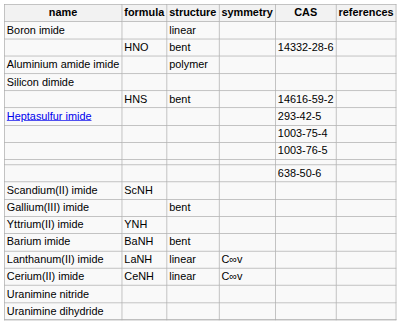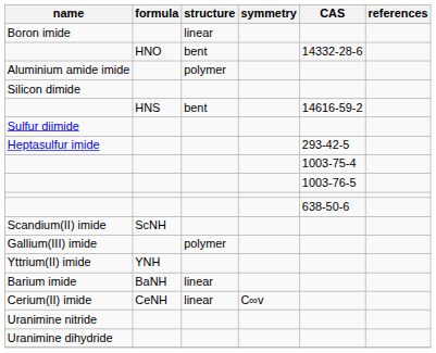+ row: Sulfur diimide
Gallium(III) imide | structure: bent -> polymer
Barium imide | structure: bent -> linear
- row: Lanthanum(II) imide | LaNH | linear | C∞v
